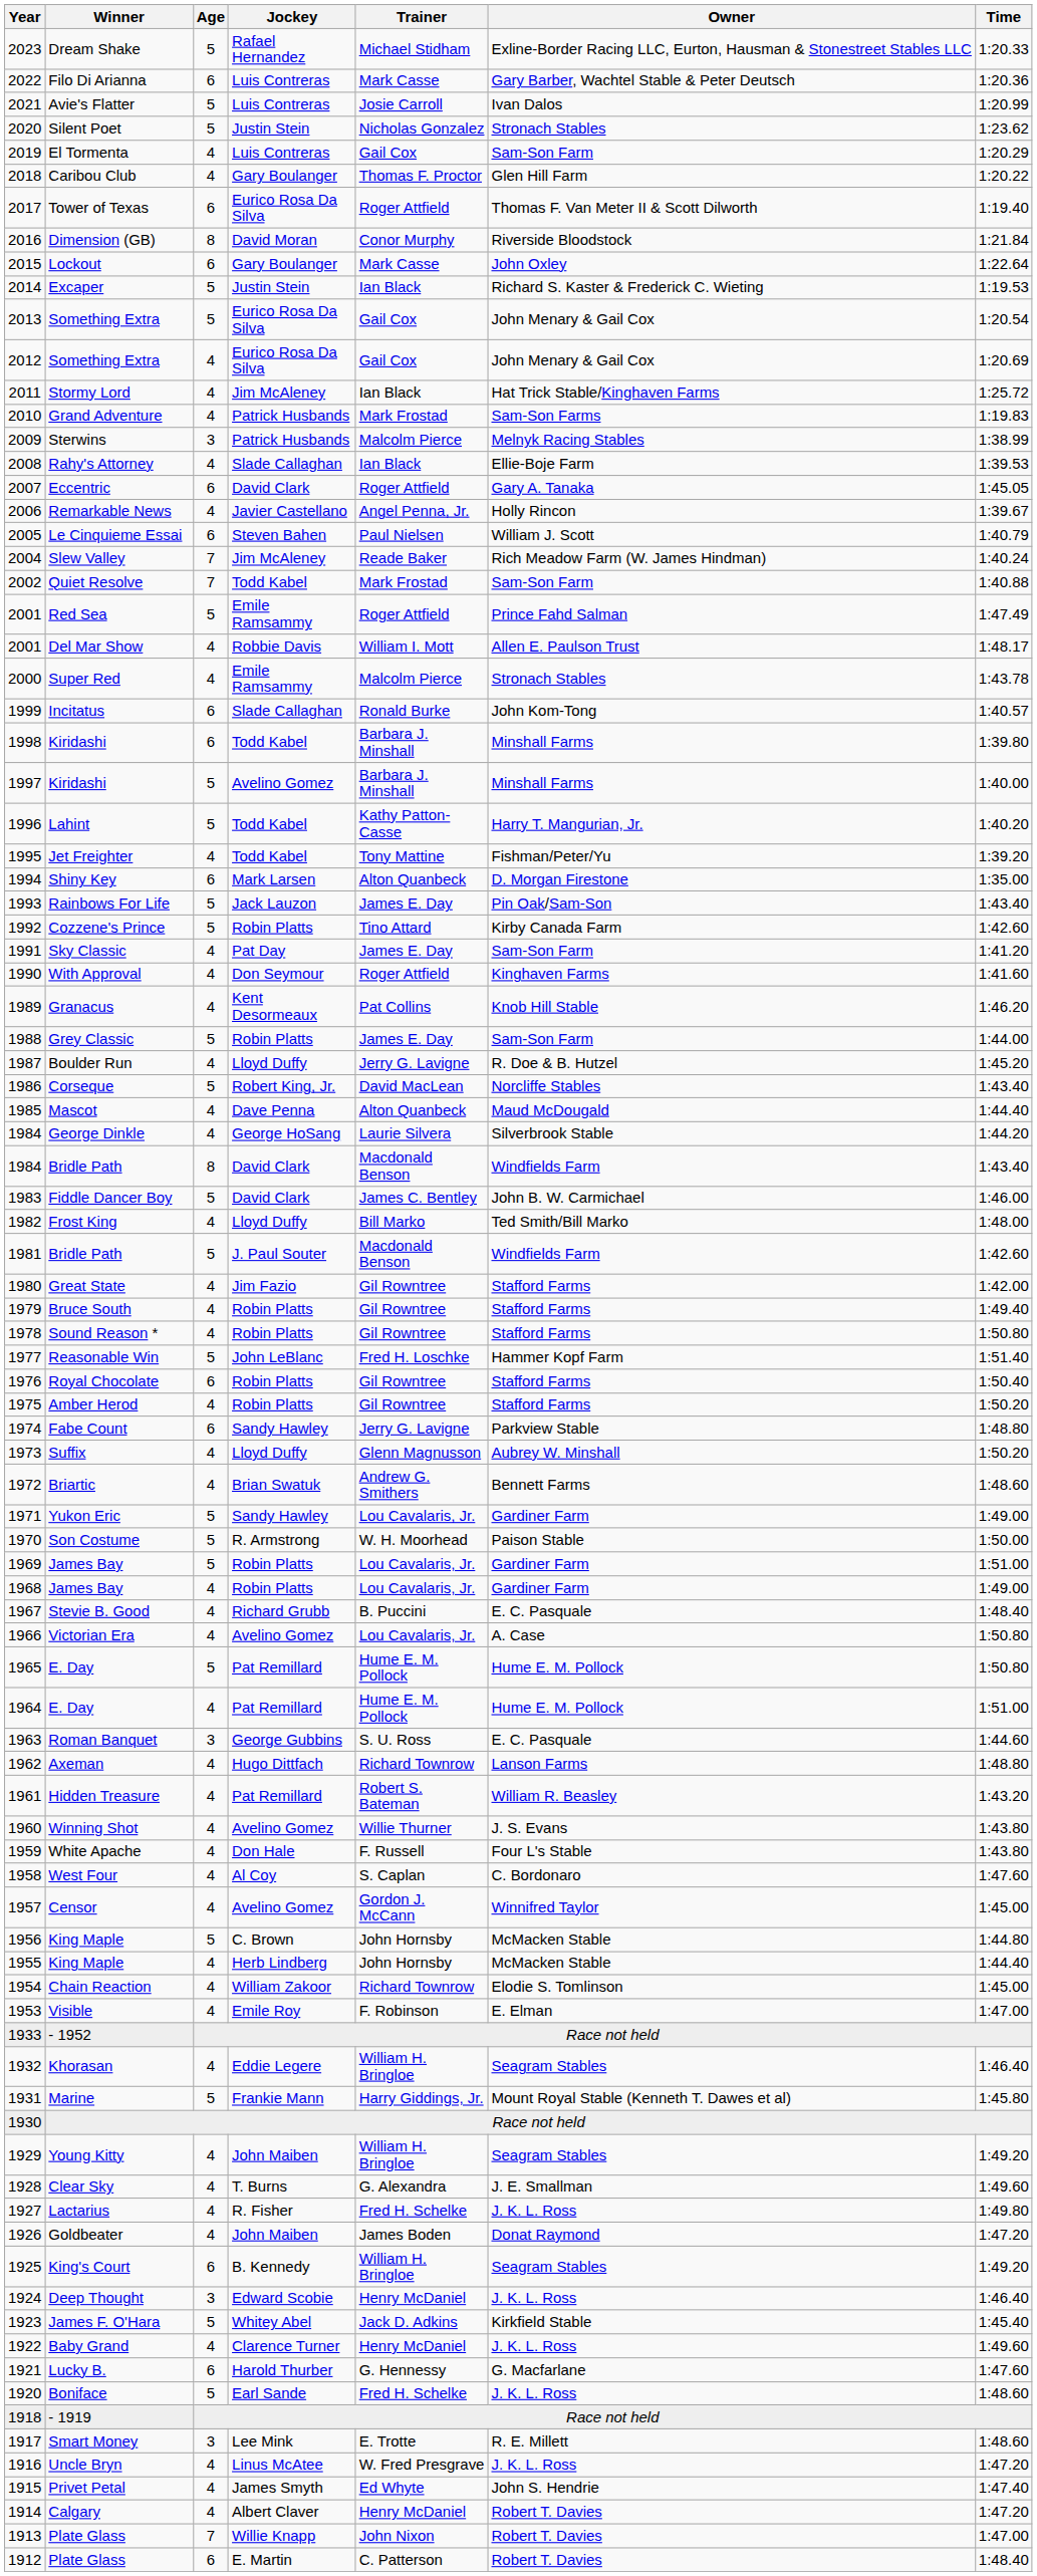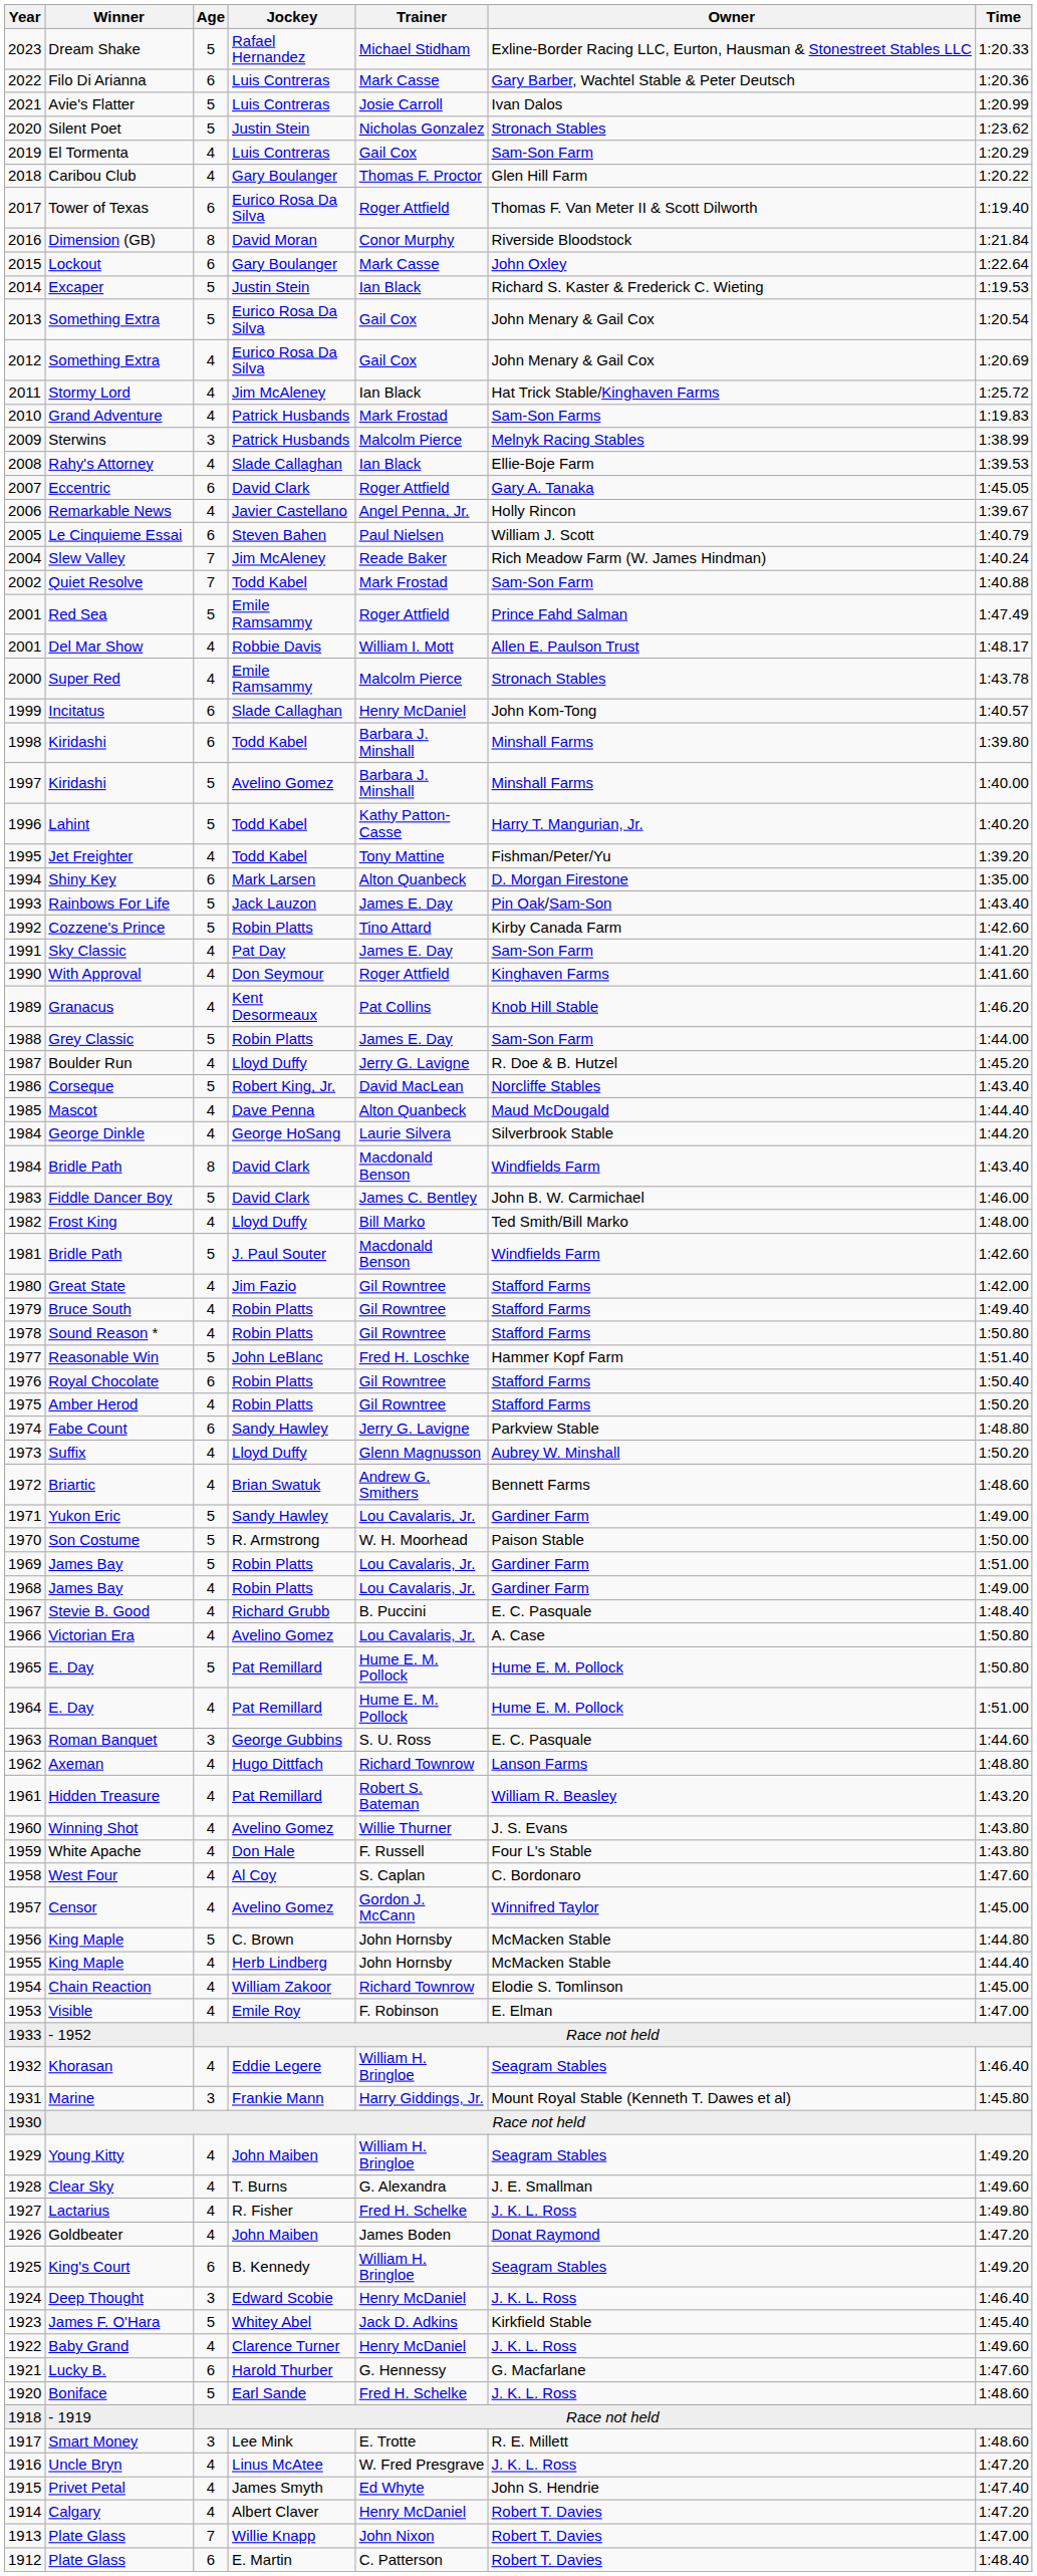Incitatus | Trainer: Ronald Burke -> Henry McDaniel
Marine | Age: 5 -> 3
